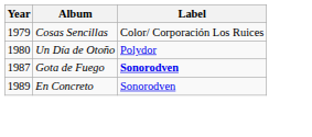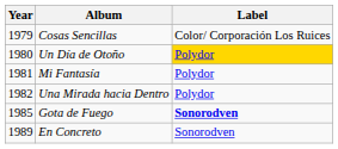Un Día de Otoño | Label: no background -> gold background
+ row: 1981 | Mi Fantasía | Polydor
+ row: 1982 | Una Mirada hacia Dentro | Polydor
Gota de Fuego | Year: 1987 -> 1985
